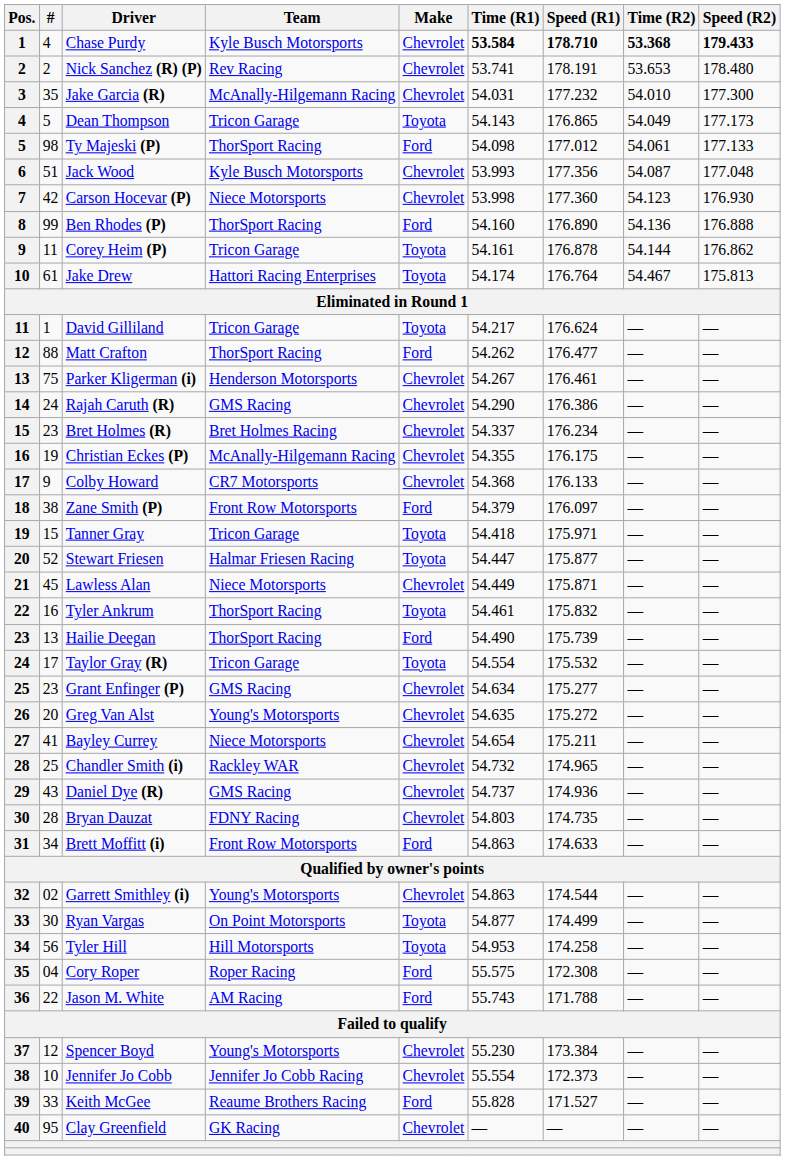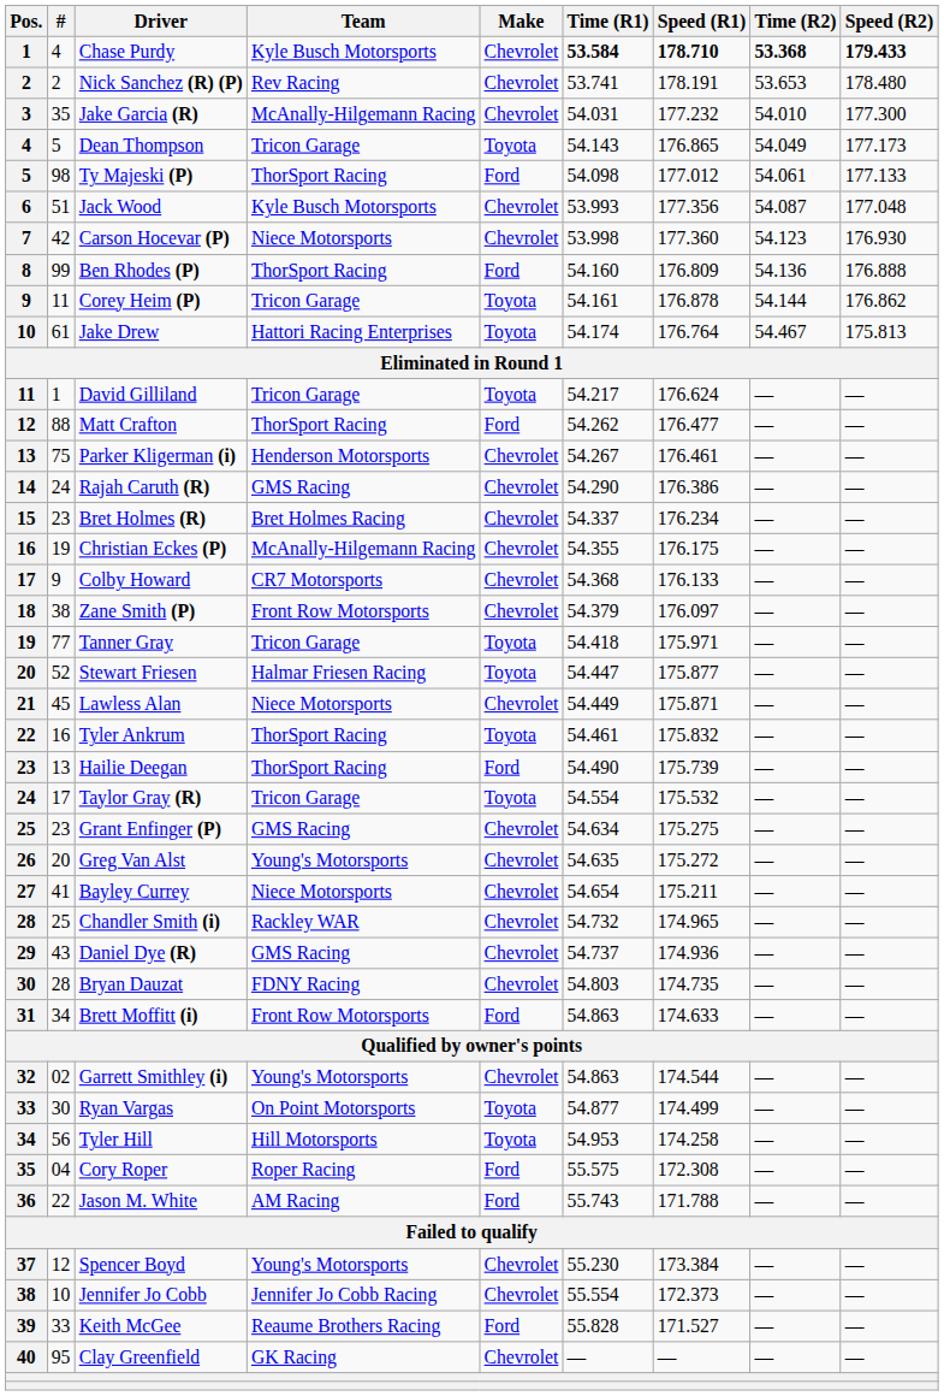Ben Rhodes (P) | Speed (R1): 176.890 -> 176.809
Zane Smith (P) | Make: Ford -> Chevrolet
Tanner Gray | #: 15 -> 77
Grant Enfinger (P) | Speed (R1): 175.277 -> 175.275
